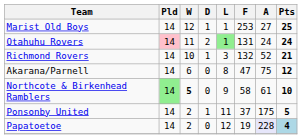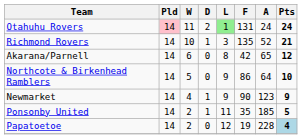- row: Marist Old Boys | 14 | 12 | 1 | 1 | 253 | 27 | 25
Richmond Rovers | F: 132 -> 135
Akarana/Parnell | F: 47 -> 42
Akarana/Parnell | A: 75 -> 65
Northcote & Birkenhead Ramblers | Pld: lightgreen background -> no background
Northcote & Birkenhead Ramblers | W: bold -> normal
Northcote & Birkenhead Ramblers | F: 58 -> 86
Northcote & Birkenhead Ramblers | A: 61 -> 64
+ row: Newmarket | 14 | 4 | 1 | 9 | 90 | 123 | 9
Ponsonby United | F: 37 -> 35
Ponsonby United | A: 175 -> 185
Papatoetoe | A: lavender background -> no background
